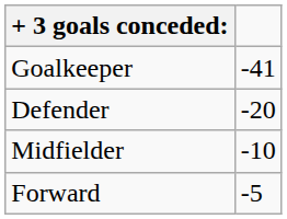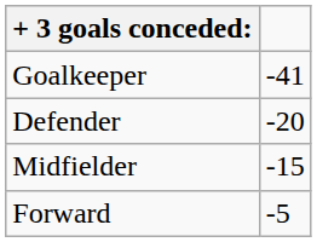Midfielder | column 2: -10 -> -15
